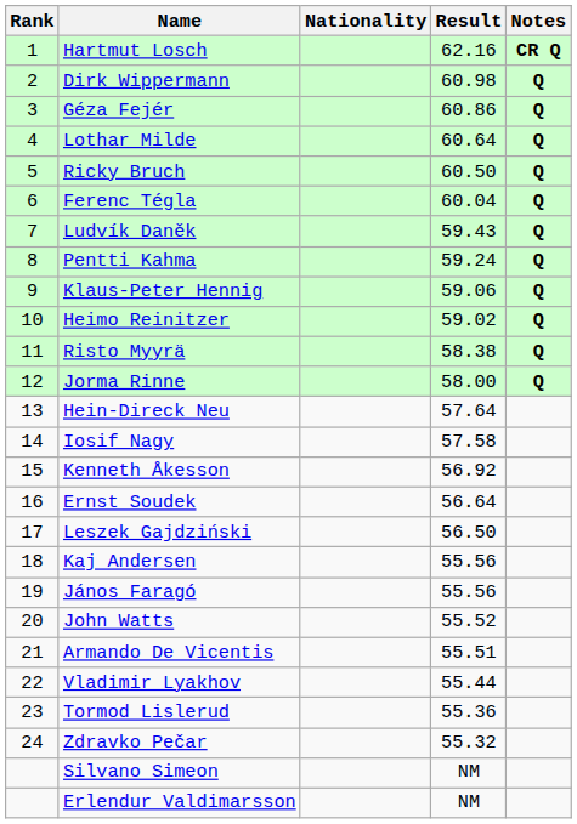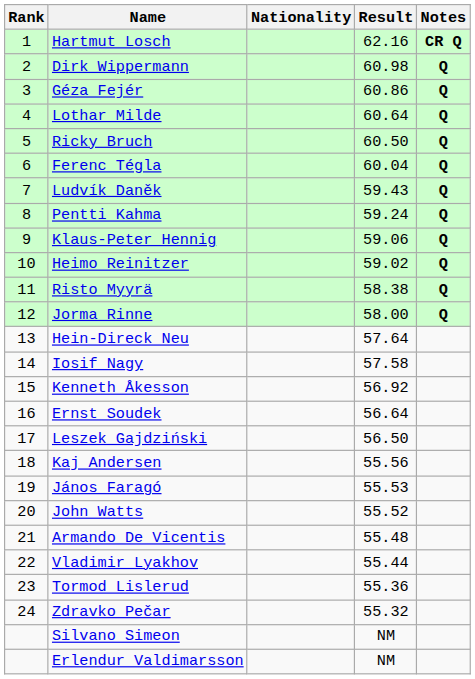János Faragó | Result: 55.56 -> 55.53
Armando De Vicentis | Result: 55.51 -> 55.48
